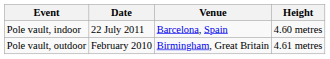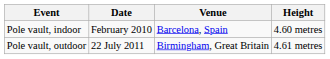Pole vault, indoor | Date: 22 July 2011 -> February 2010
Pole vault, outdoor | Date: February 2010 -> 22 July 2011
